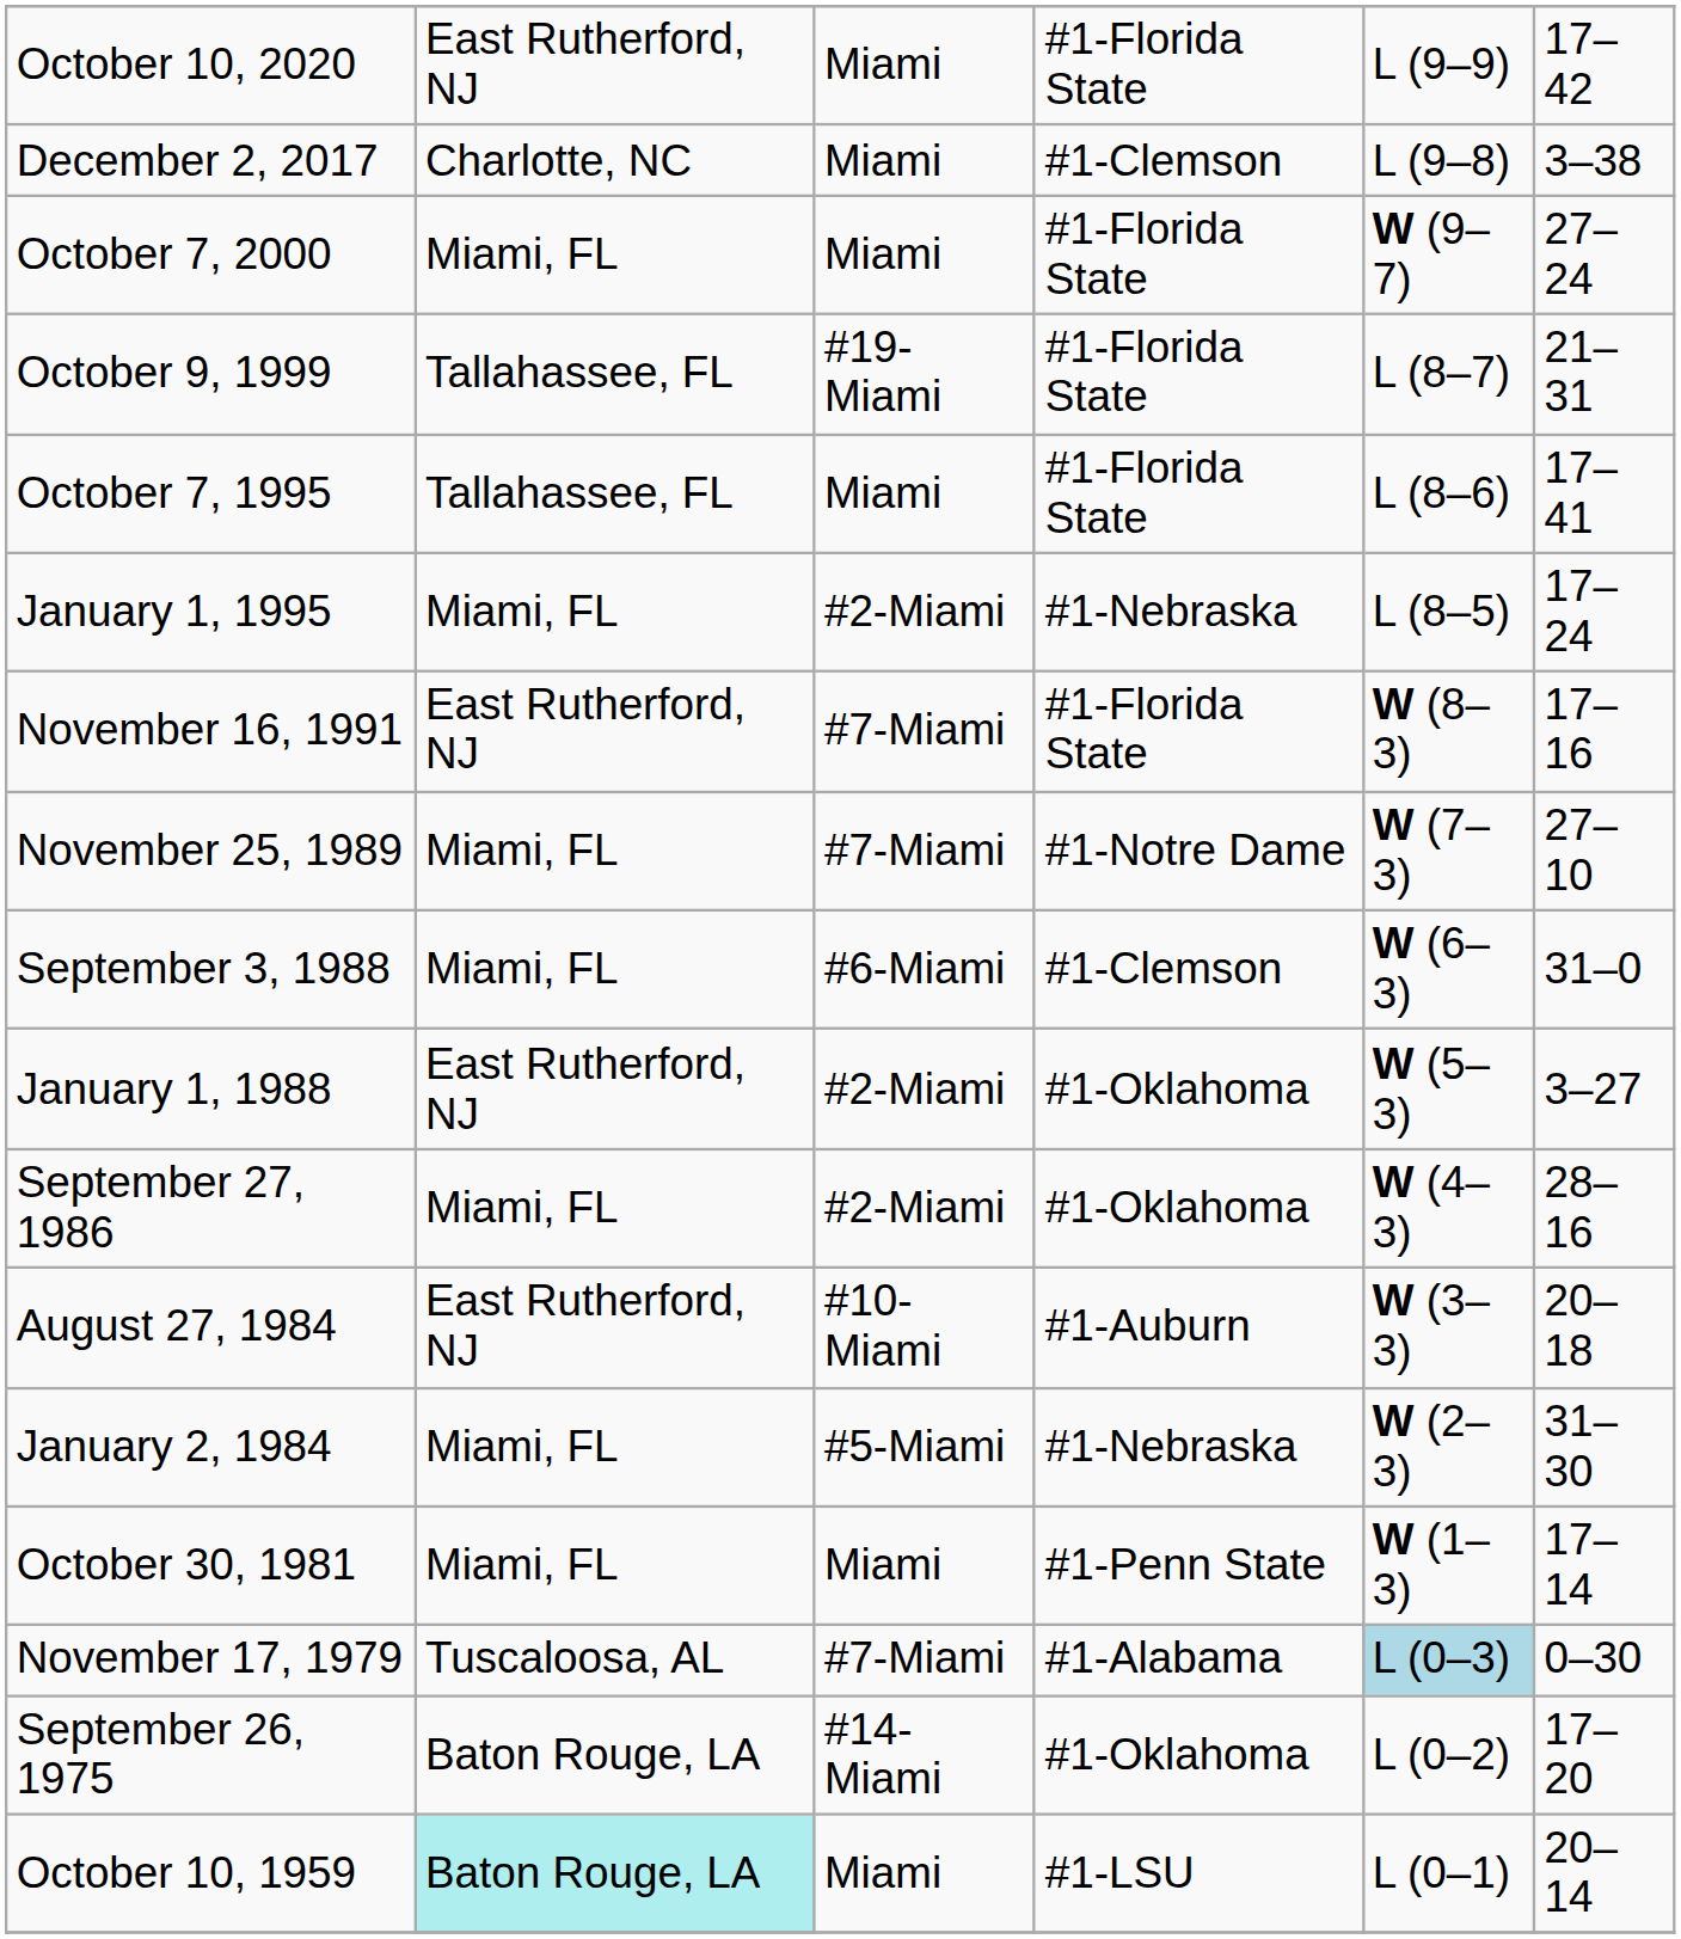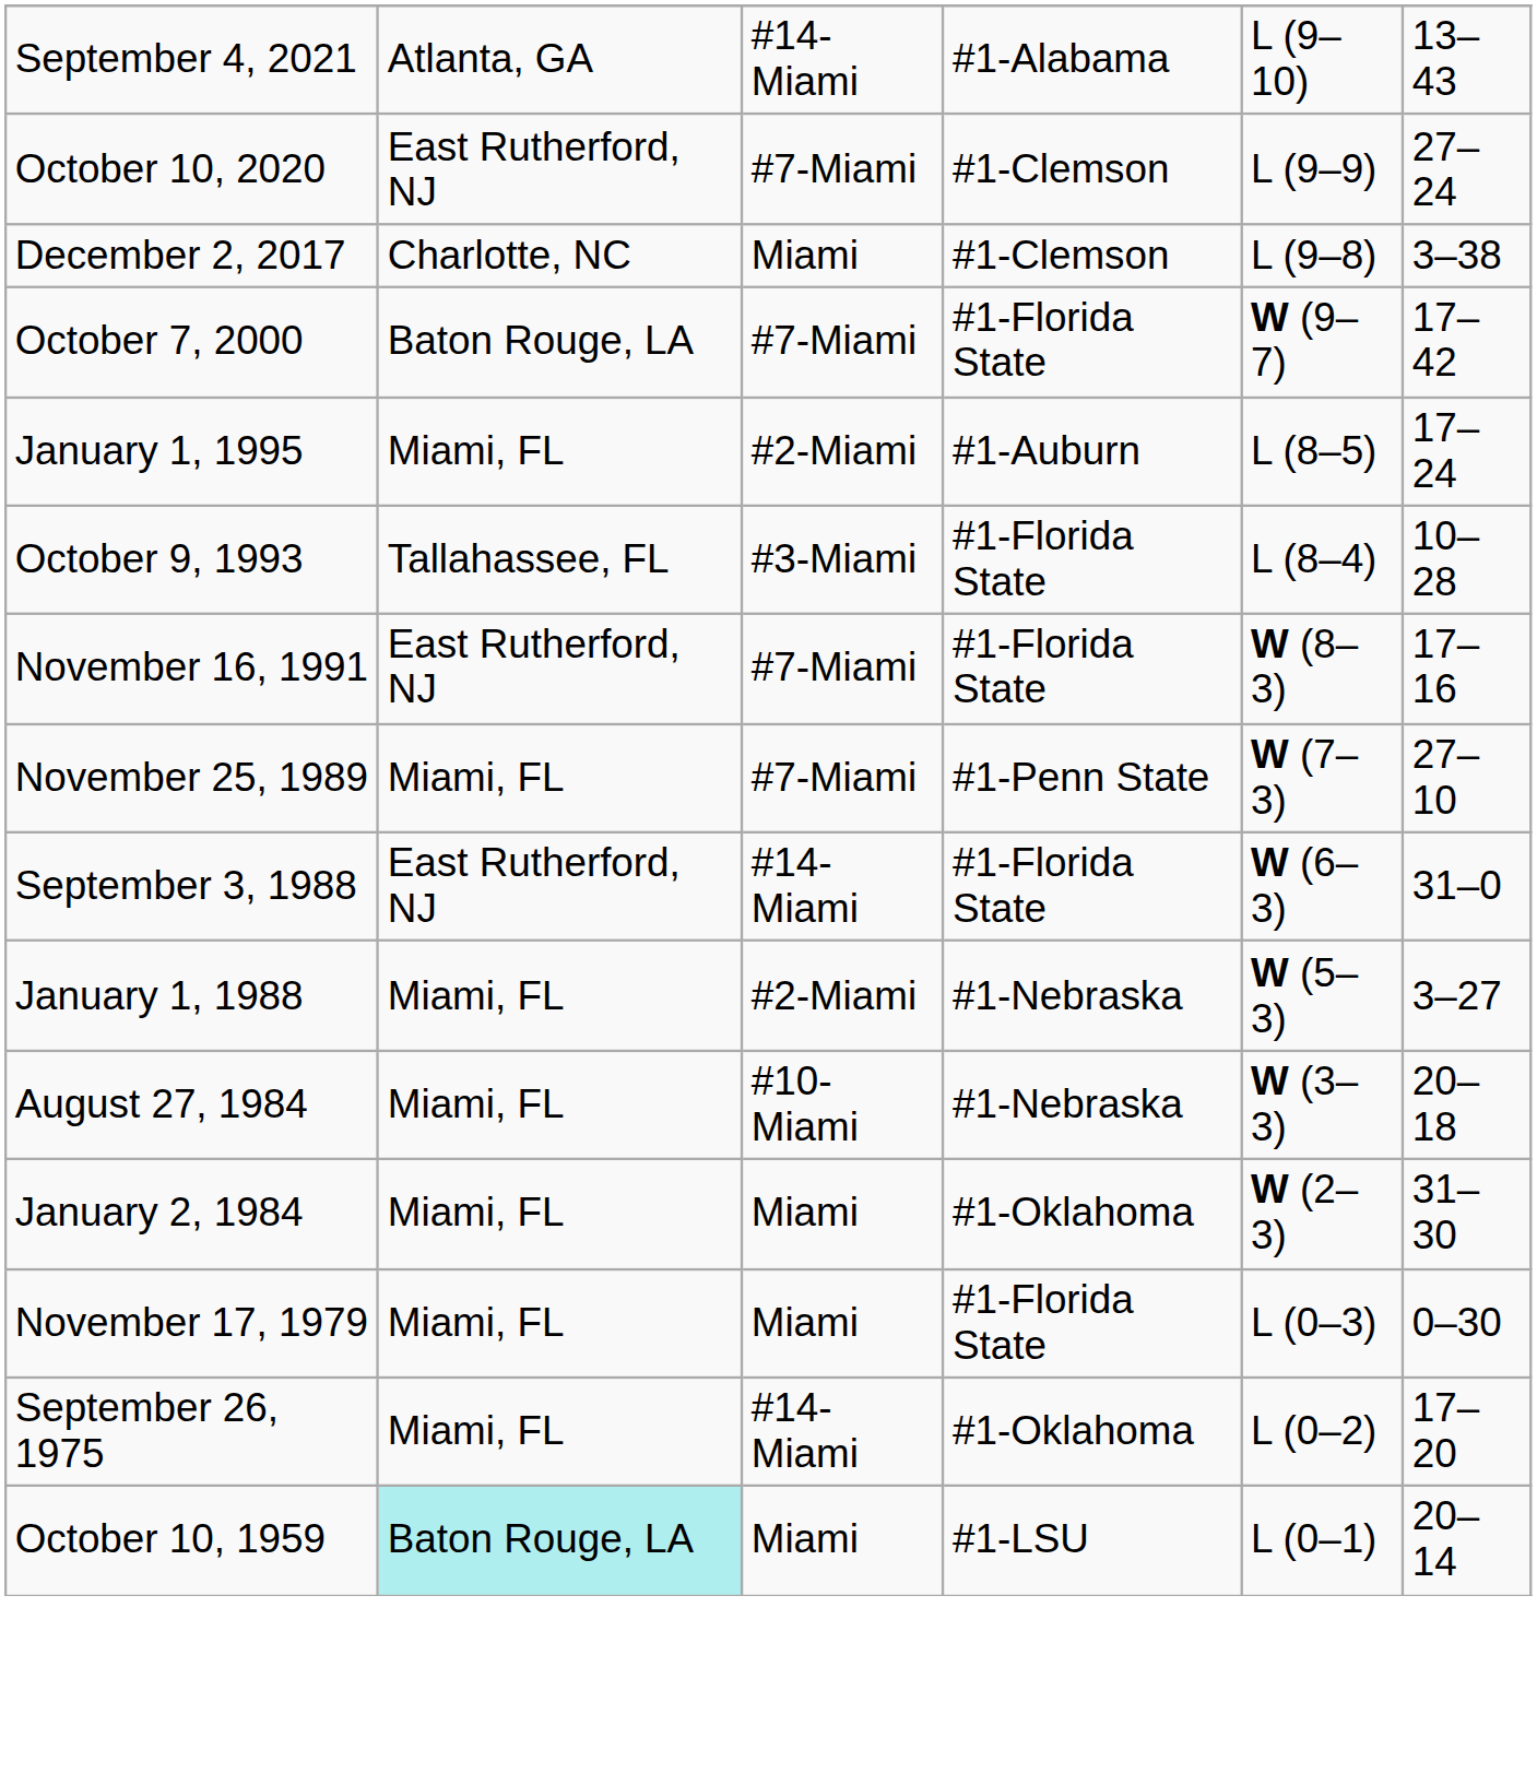+ row: September 4, 2021 | Atlanta, GA | #14-Miami | #1-Alabama | L (9–10) | 13–43
October 10, 2020 | column 3: Miami -> #7-Miami
October 10, 2020 | column 4: #1-Florida State -> #1-Clemson
October 10, 2020 | column 6: 17–42 -> 27–24
October 7, 2000 | column 2: Miami, FL -> Baton Rouge, LA
October 7, 2000 | column 3: Miami -> #7-Miami
October 7, 2000 | column 6: 27–24 -> 17–42
- row: October 9, 1999 | Tallahassee, FL | #19-Miami | #1-Florida State | L (8–7) | 21–31
- row: October 7, 1995 | Tallahassee, FL | Miami | #1-Florida State | L (8–6) | 17–41
January 1, 1995 | column 4: #1-Nebraska -> #1-Auburn
+ row: October 9, 1993 | Tallahassee, FL | #3-Miami | #1-Florida State | L (8–4) | 10–28
November 25, 1989 | column 4: #1-Notre Dame -> #1-Penn State
September 3, 1988 | column 2: Miami, FL -> East Rutherford, NJ
September 3, 1988 | column 3: #6-Miami -> #14-Miami
September 3, 1988 | column 4: #1-Clemson -> #1-Florida State
January 1, 1988 | column 2: East Rutherford, NJ -> Miami, FL
January 1, 1988 | column 4: #1-Oklahoma -> #1-Nebraska
- row: September 27, 1986 | Miami, FL | #2-Miami | #1-Oklahoma | W (4–3) | 28–16
August 27, 1984 | column 2: East Rutherford, NJ -> Miami, FL
August 27, 1984 | column 4: #1-Auburn -> #1-Nebraska
January 2, 1984 | column 3: #5-Miami -> Miami
January 2, 1984 | column 4: #1-Nebraska -> #1-Oklahoma
- row: October 30, 1981 | Miami, FL | Miami | #1-Penn State | W (1–3) | 17–14
November 17, 1979 | column 2: Tuscaloosa, AL -> Miami, FL
November 17, 1979 | column 3: #7-Miami -> Miami
November 17, 1979 | column 4: #1-Alabama -> #1-Florida State
November 17, 1979 | column 5: lightblue background -> no background
September 26, 1975 | column 2: Baton Rouge, LA -> Miami, FL
